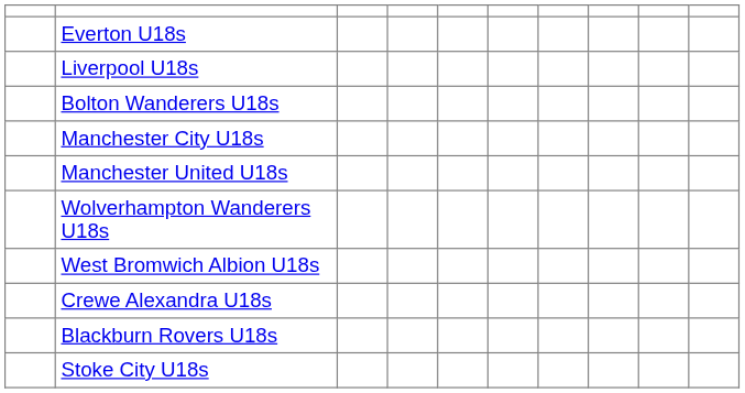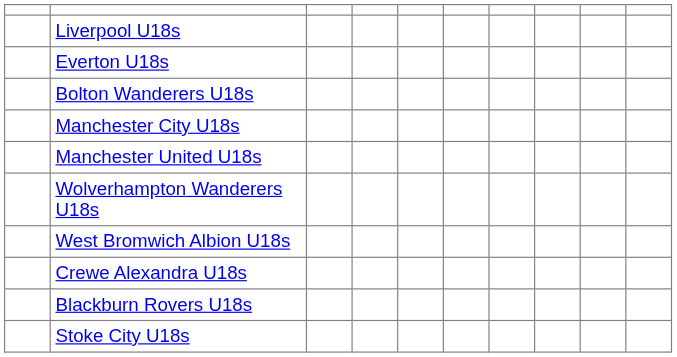rows swapped: Everton U18s <-> Liverpool U18s
